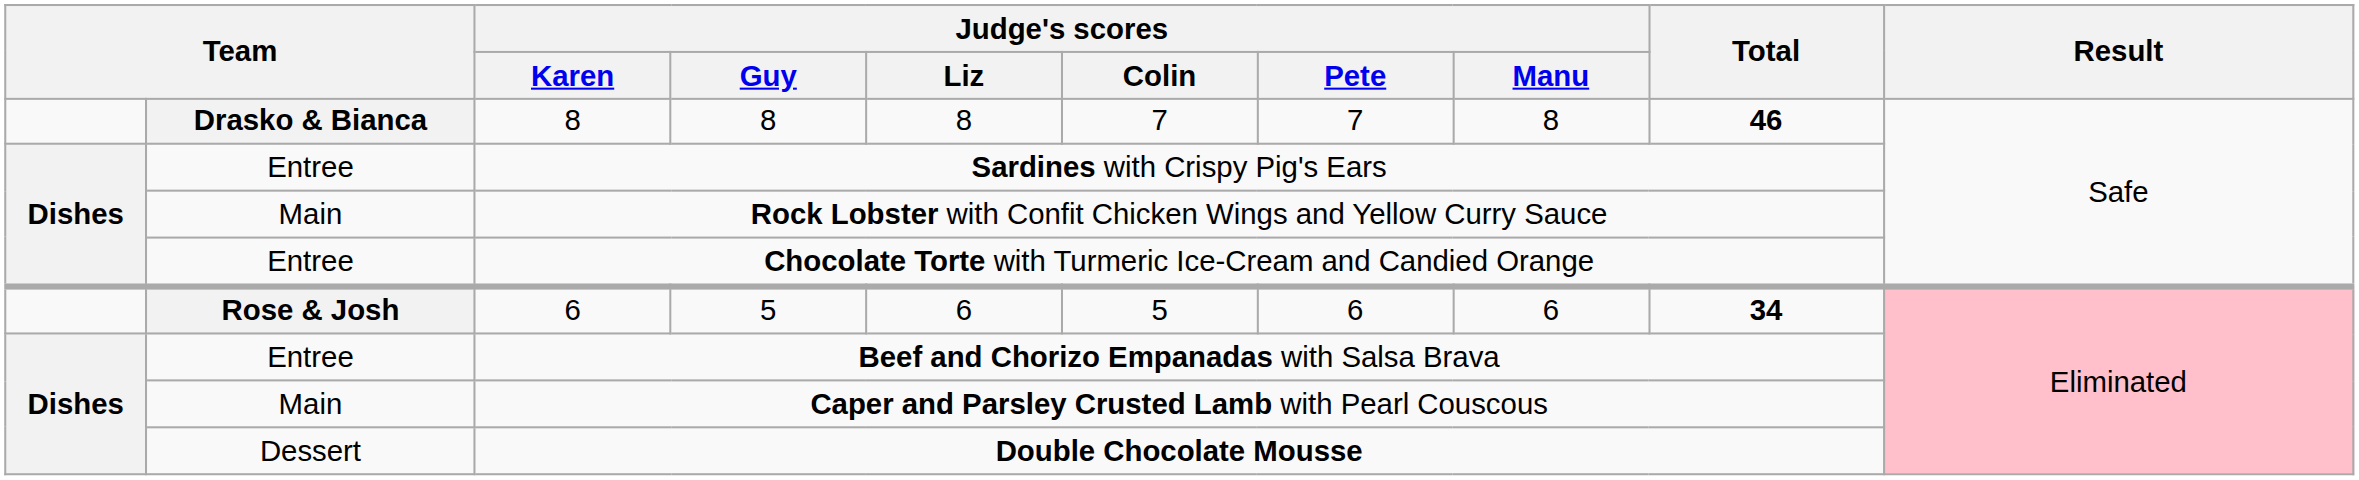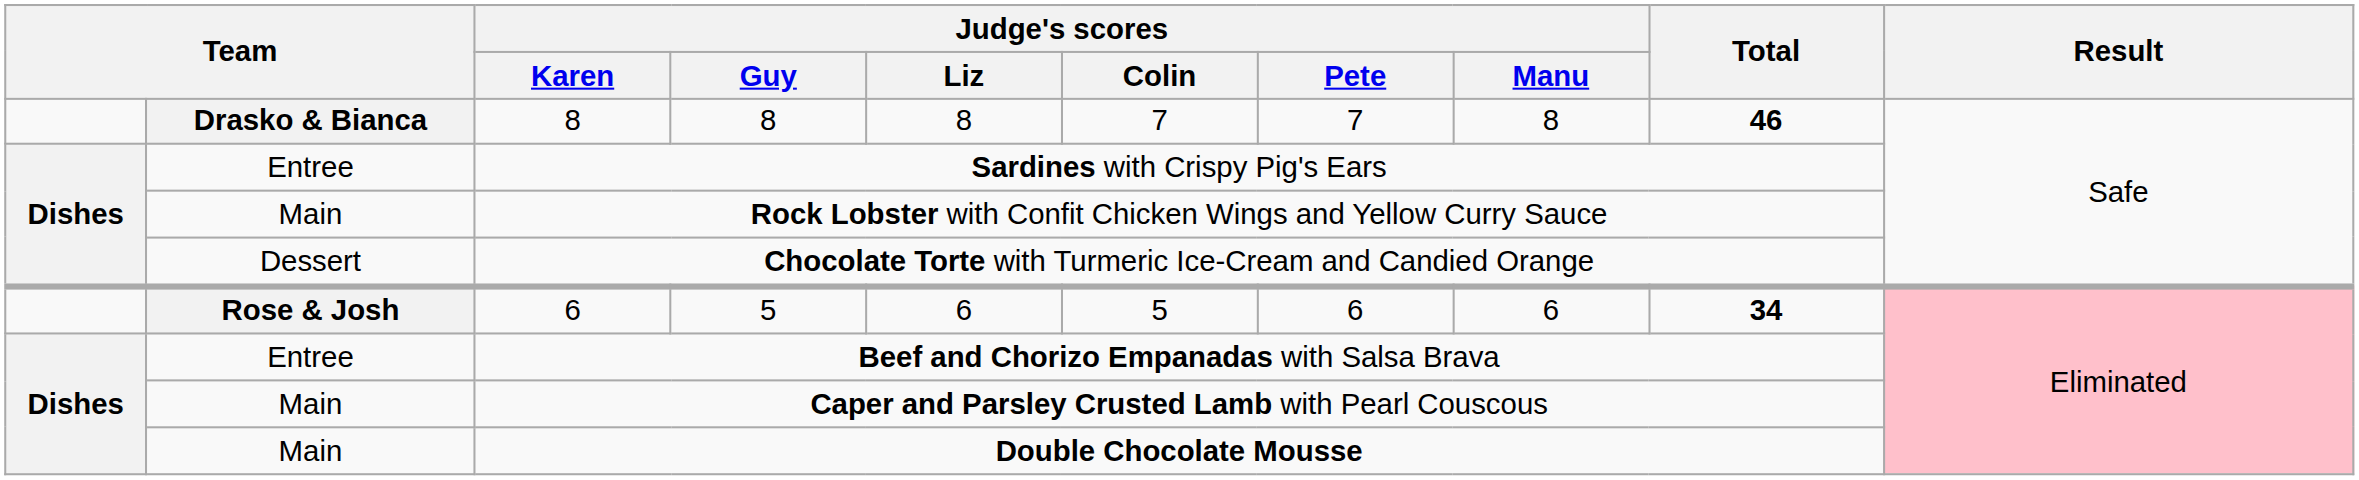Chocolate Torte with Turmeric Ice-Cream and Candied Orange | column 2: Entree -> Dessert
Double Chocolate Mousse | column 2: Dessert -> Main
